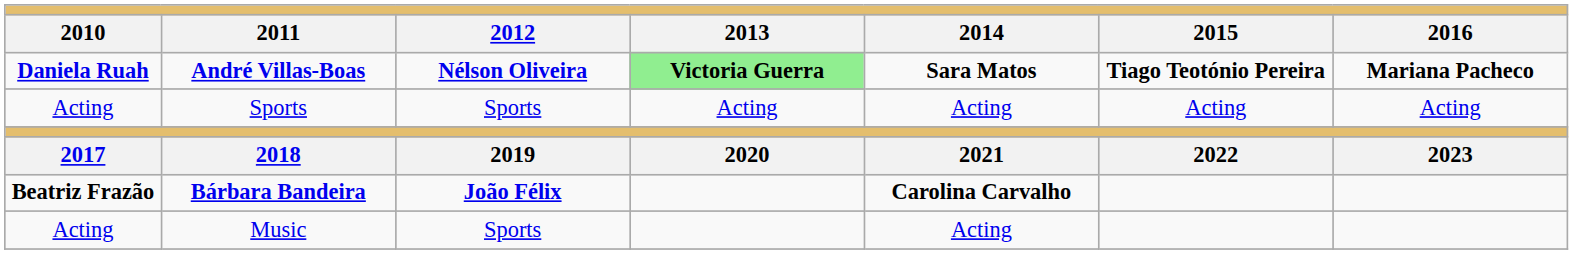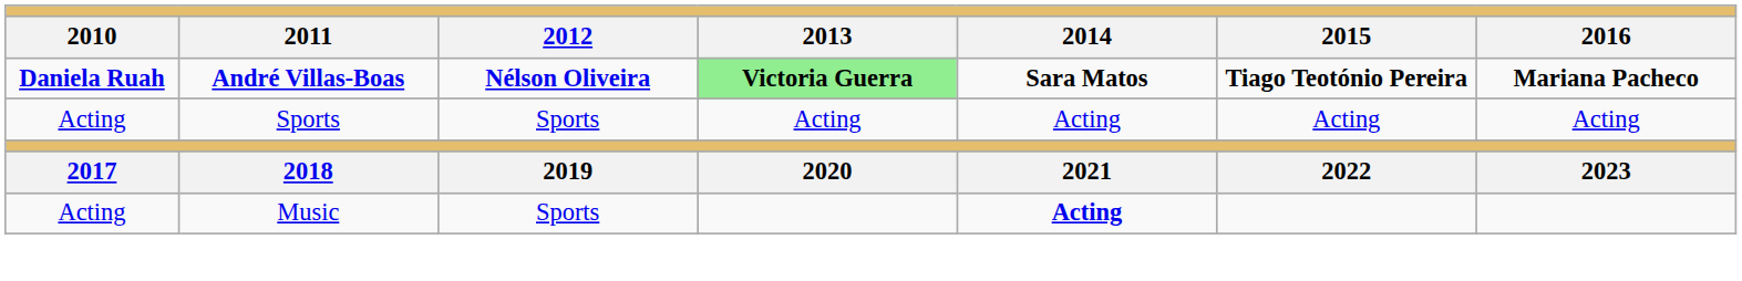- row: Beatriz Frazão | Bárbara Bandeira | João Félix | Carolina Carvalho
Music | column 5: normal -> bold
